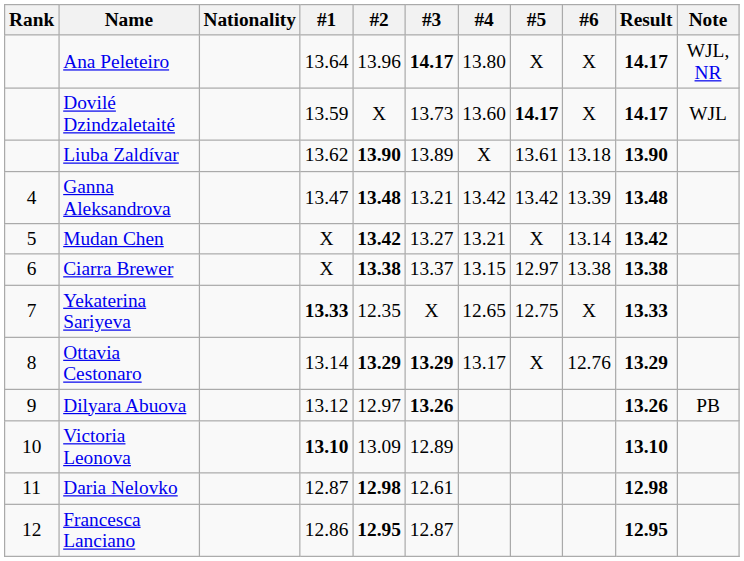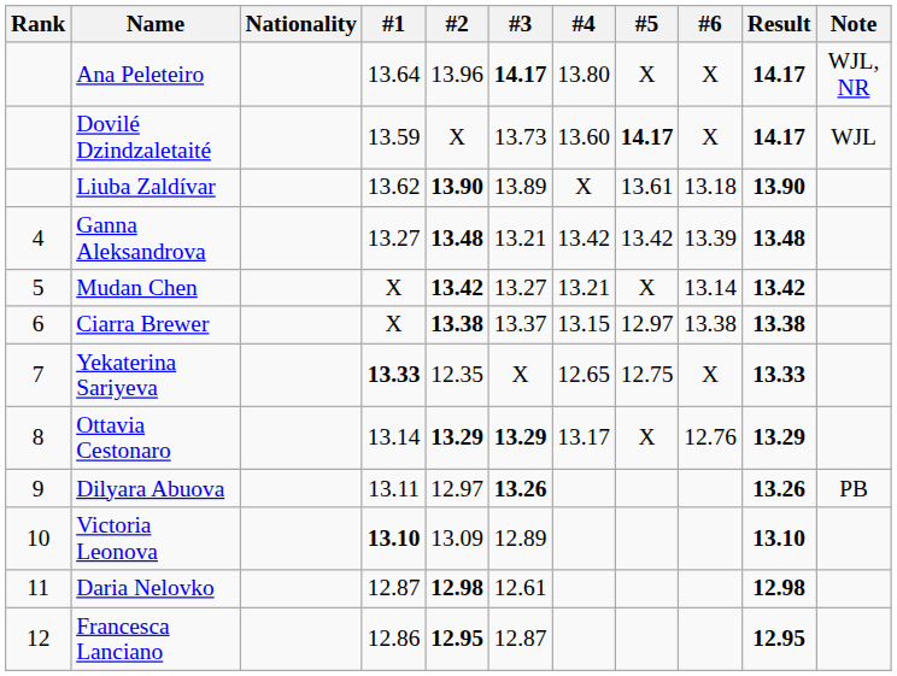Ganna Aleksandrova | #1: 13.47 -> 13.27
Dilyara Abuova | #1: 13.12 -> 13.11
